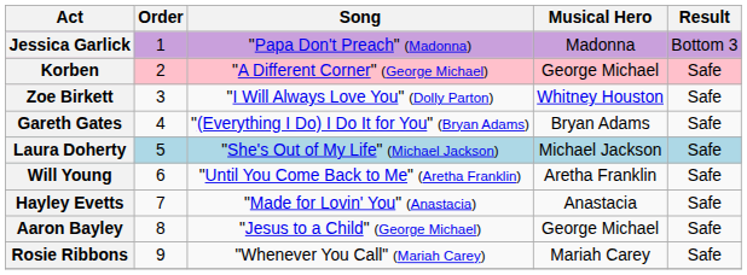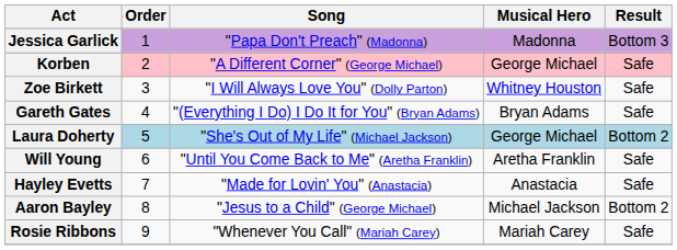Laura Doherty | Musical Hero: Michael Jackson -> George Michael
Laura Doherty | Result: Safe -> Bottom 2
Aaron Bayley | Musical Hero: George Michael -> Michael Jackson
Aaron Bayley | Result: Safe -> Bottom 2
